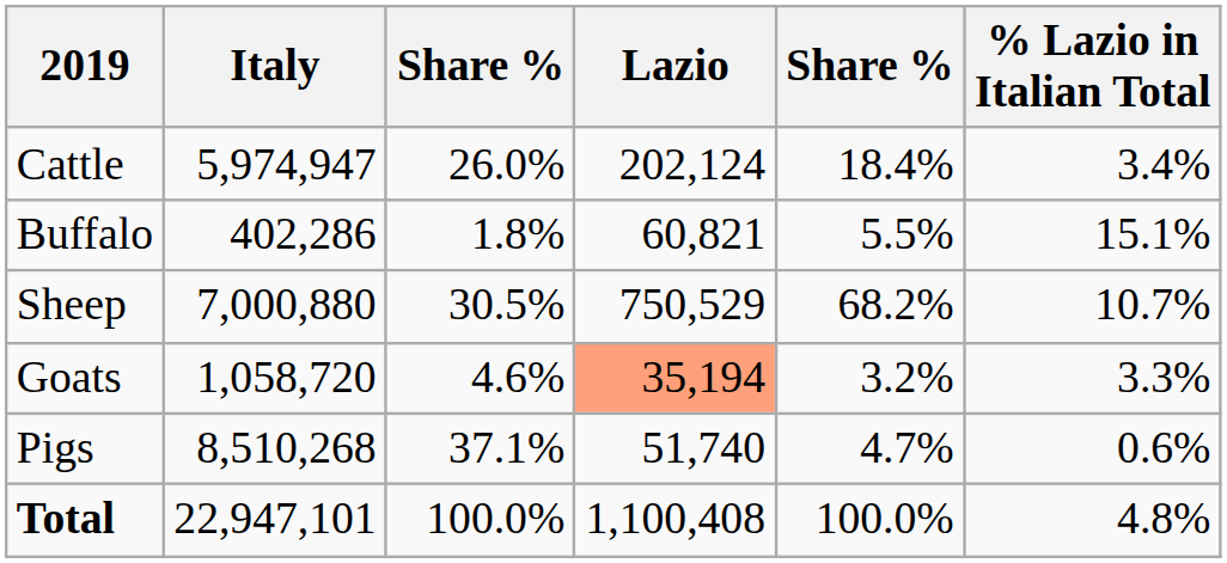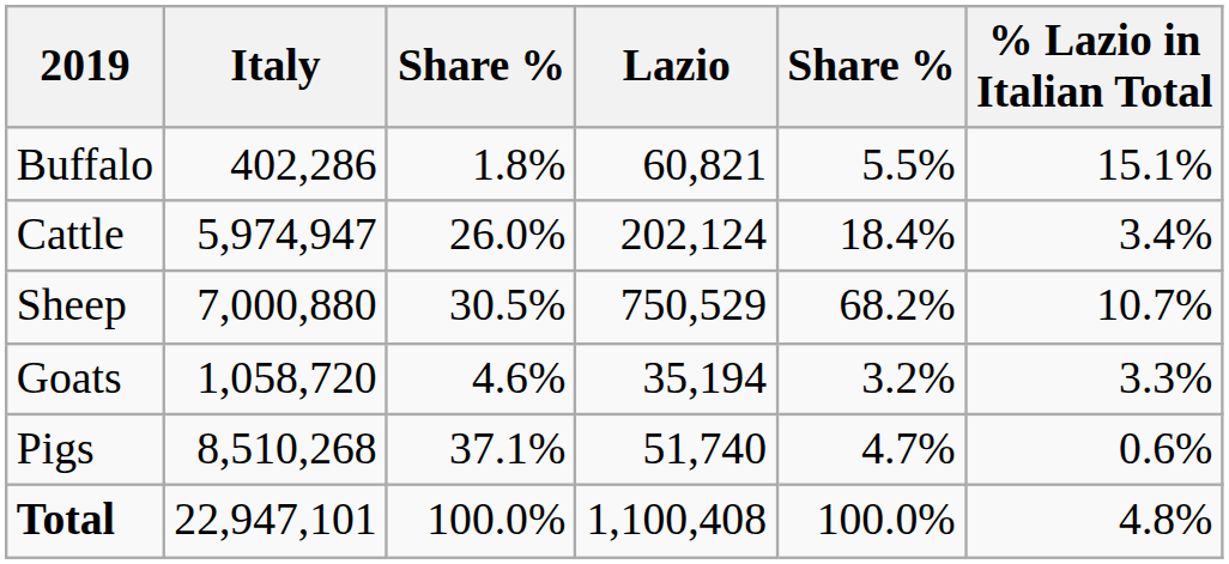rows swapped: Cattle <-> Buffalo
Goats | Lazio: lightsalmon background -> no background
